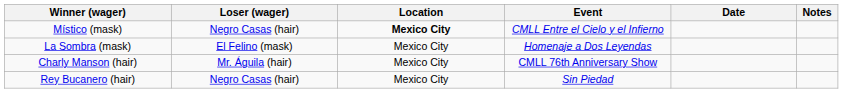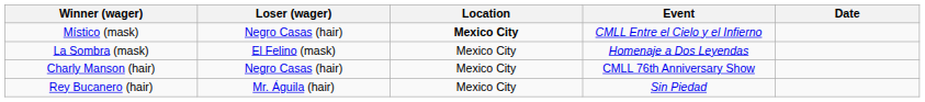- column: Notes
Charly Manson (hair) | Loser (wager): Mr. Águila (hair) -> Negro Casas (hair)
Rey Bucanero (hair) | Loser (wager): Negro Casas (hair) -> Mr. Águila (hair)
